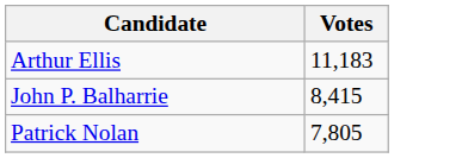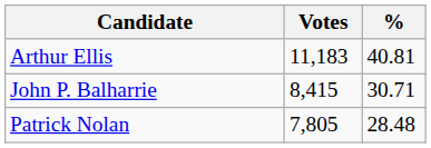+ column: % | 40.81 | 30.71 | 28.48
